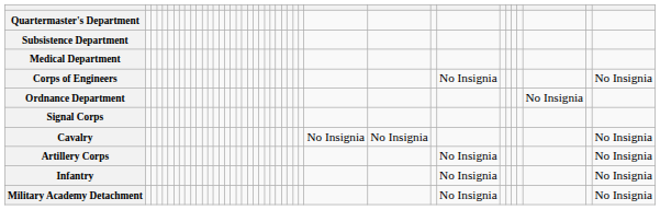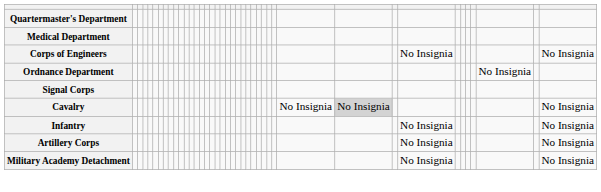- row: Subsistence Department
Cavalry | column 31: no background -> lightgrey background
rows swapped: Artillery Corps <-> Infantry
